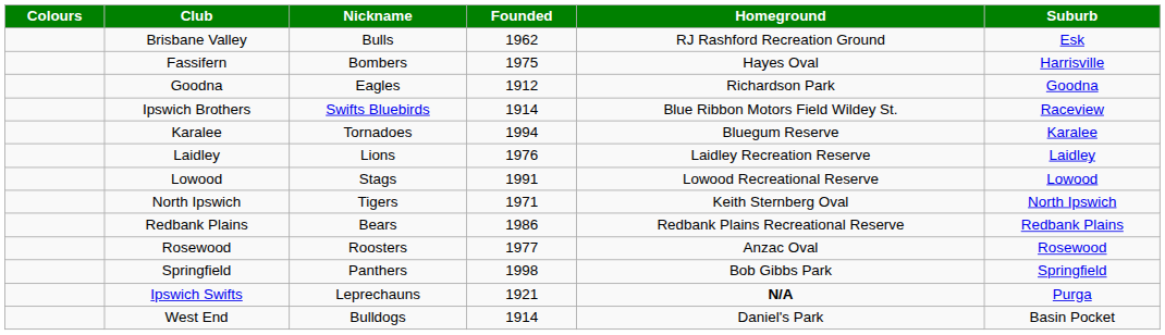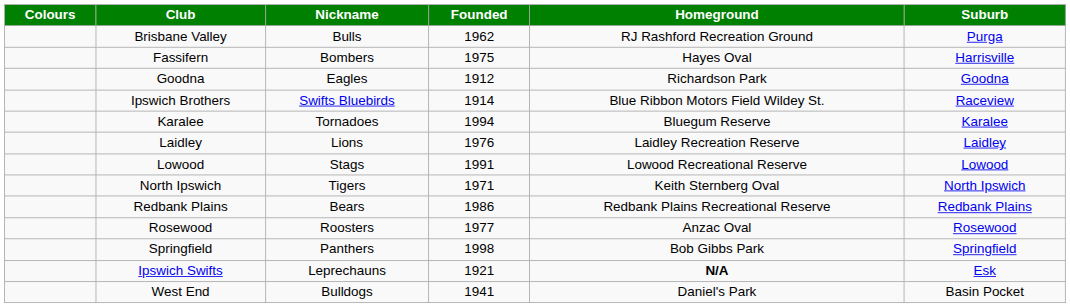Brisbane Valley | Suburb: Esk -> Purga
Ipswich Swifts | Suburb: Purga -> Esk
West End | Founded: 1914 -> 1941
